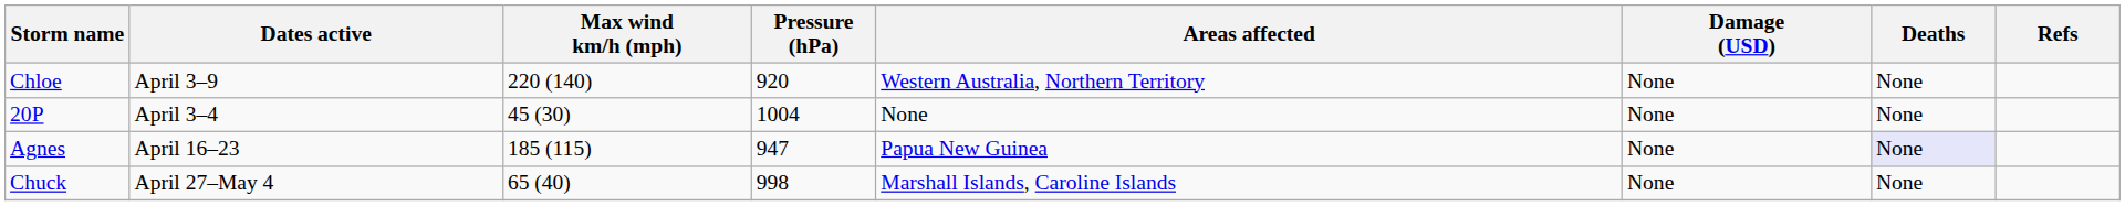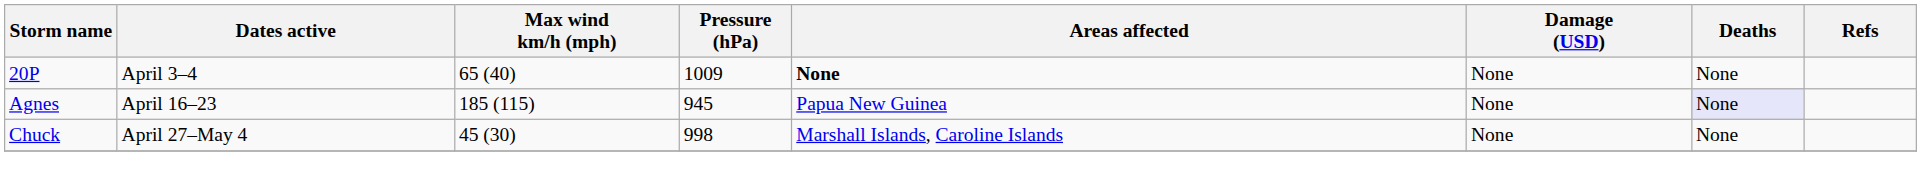- row: Chloe | April 3–9 | 220 (140) | 920 | Western Australia, Northern Territory | None | None
20P | Max wind km/h (mph): 45 (30) -> 65 (40)
20P | Pressure (hPa): 1004 -> 1009
20P | Areas affected: normal -> bold
Agnes | Pressure (hPa): 947 -> 945
Chuck | Max wind km/h (mph): 65 (40) -> 45 (30)
